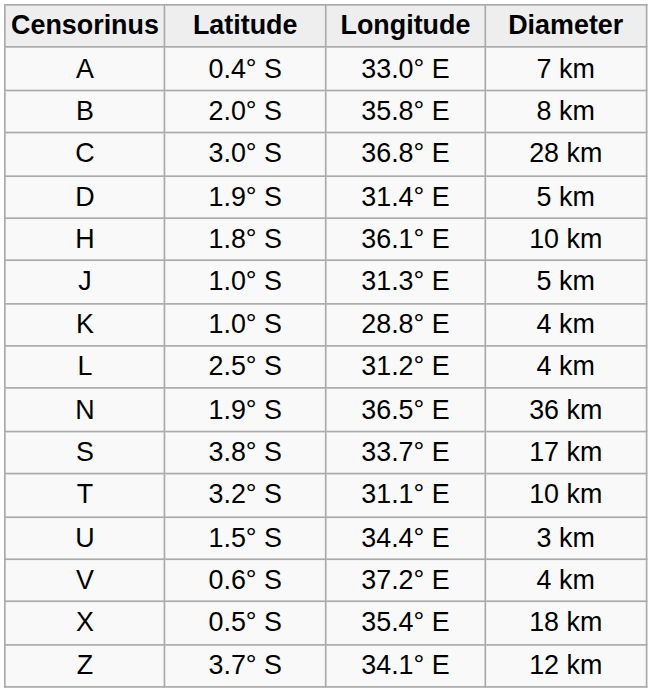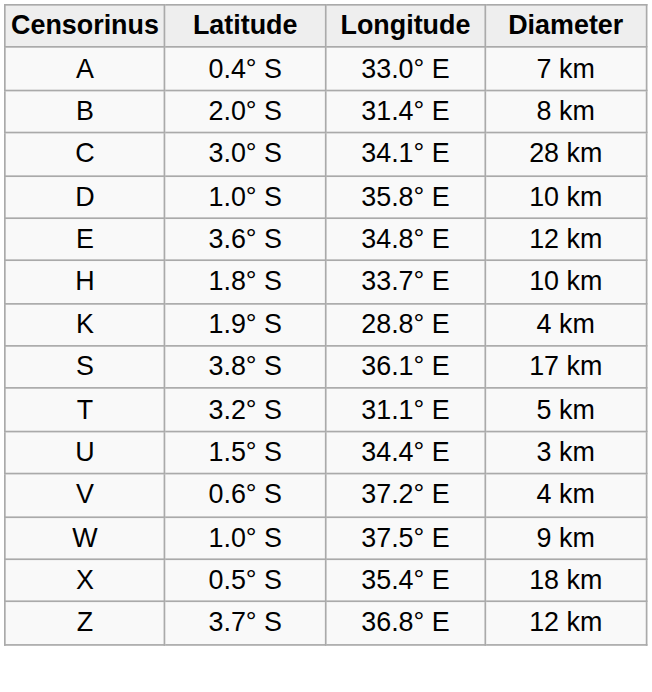B | Longitude: 35.8° E -> 31.4° E
C | Longitude: 36.8° E -> 34.1° E
D | Latitude: 1.9° S -> 1.0° S
D | Longitude: 31.4° E -> 35.8° E
D | Diameter: 5 km -> 10 km
+ row: E | 3.6° S | 34.8° E | 12 km
H | Longitude: 36.1° E -> 33.7° E
- row: J | 1.0° S | 31.3° E | 5 km
K | Latitude: 1.0° S -> 1.9° S
- row: L | 2.5° S | 31.2° E | 4 km
- row: N | 1.9° S | 36.5° E | 36 km
S | Longitude: 33.7° E -> 36.1° E
T | Diameter: 10 km -> 5 km
+ row: W | 1.0° S | 37.5° E | 9 km
Z | Longitude: 34.1° E -> 36.8° E
